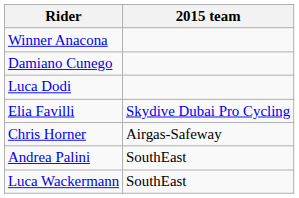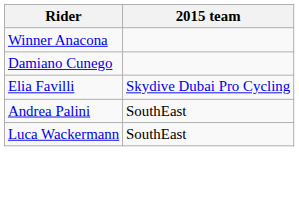- row: Luca Dodi
- row: Chris Horner | Airgas-Safeway
